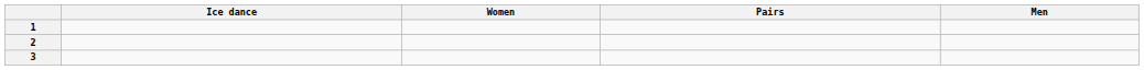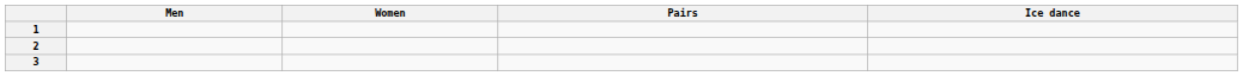columns swapped: Men <-> Ice dance
